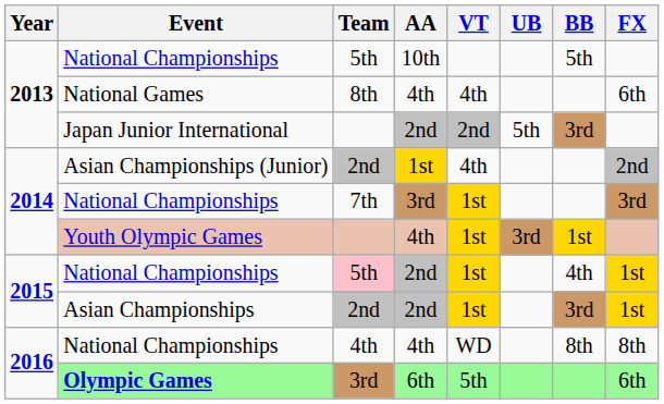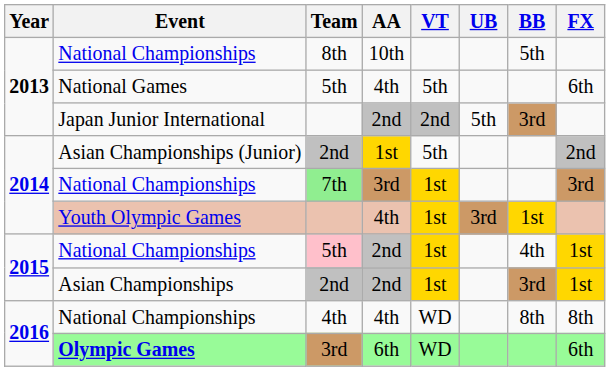National Championships / 10th | Team: 5th -> 8th
National Games | Team: 8th -> 5th
National Games | VT: 4th -> 5th
Asian Championships (Junior) | VT: 4th -> 5th
National Championships / 3rd | Team: no background -> lightgreen background
Olympic Games | VT: 5th -> WD
